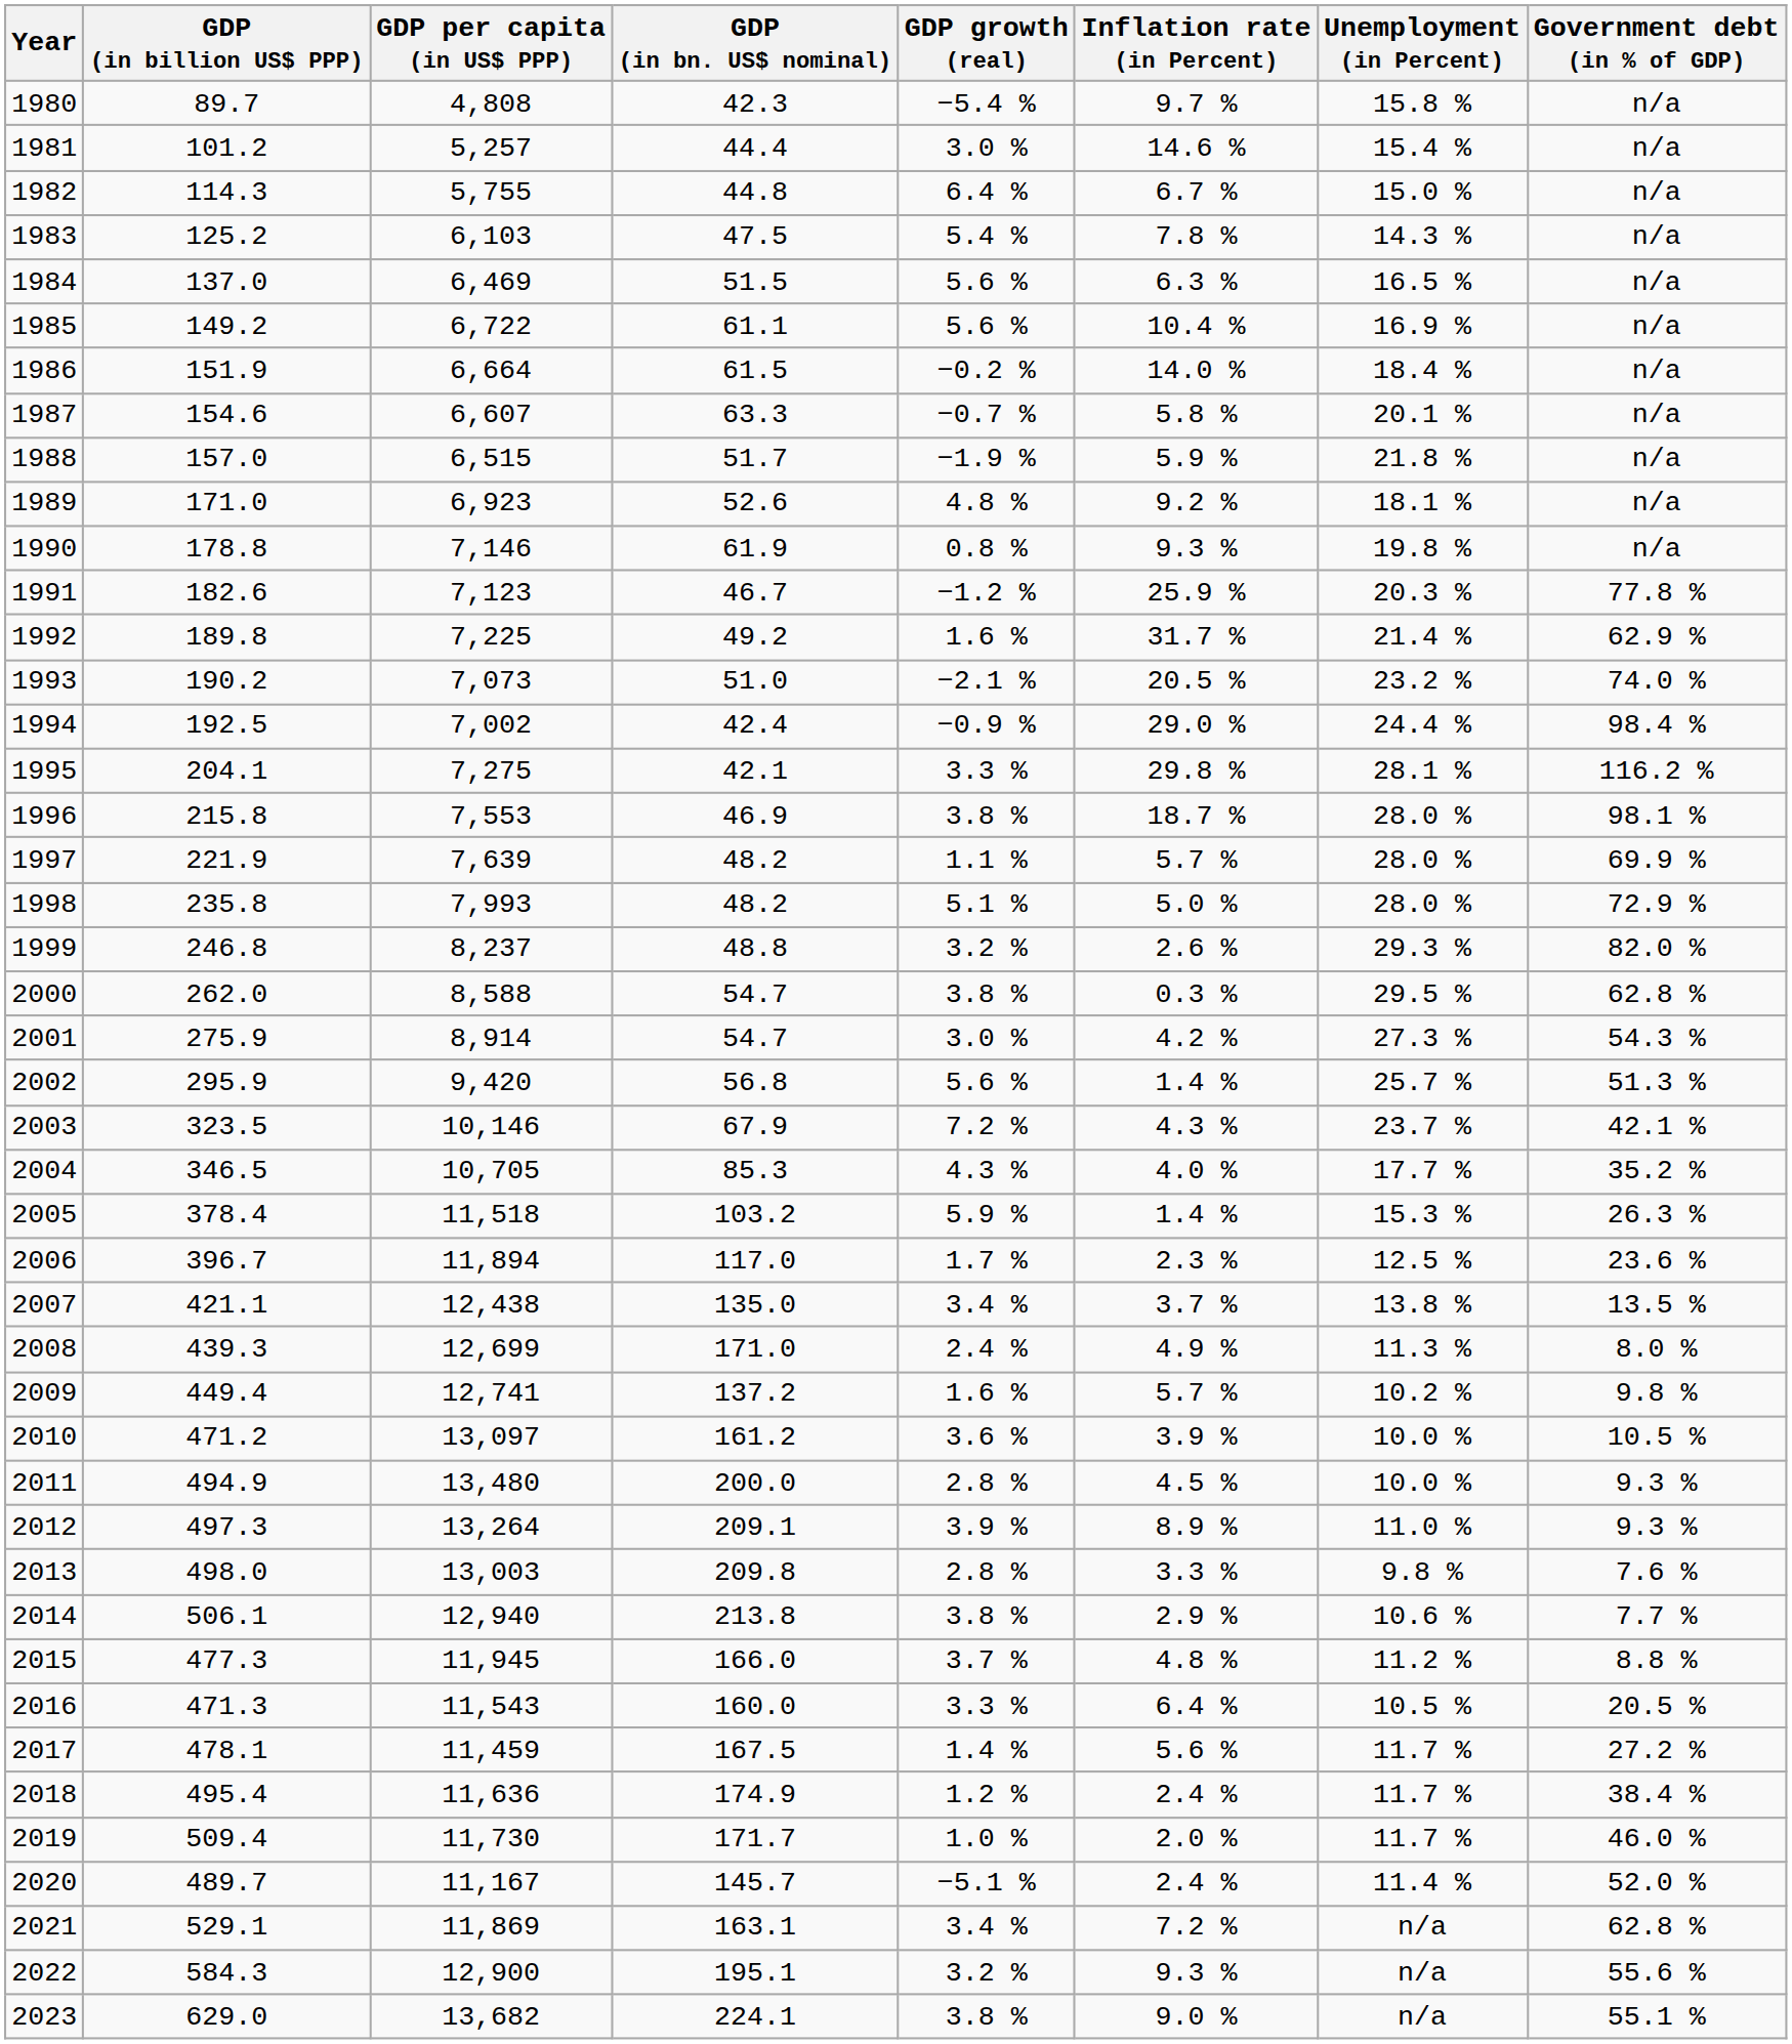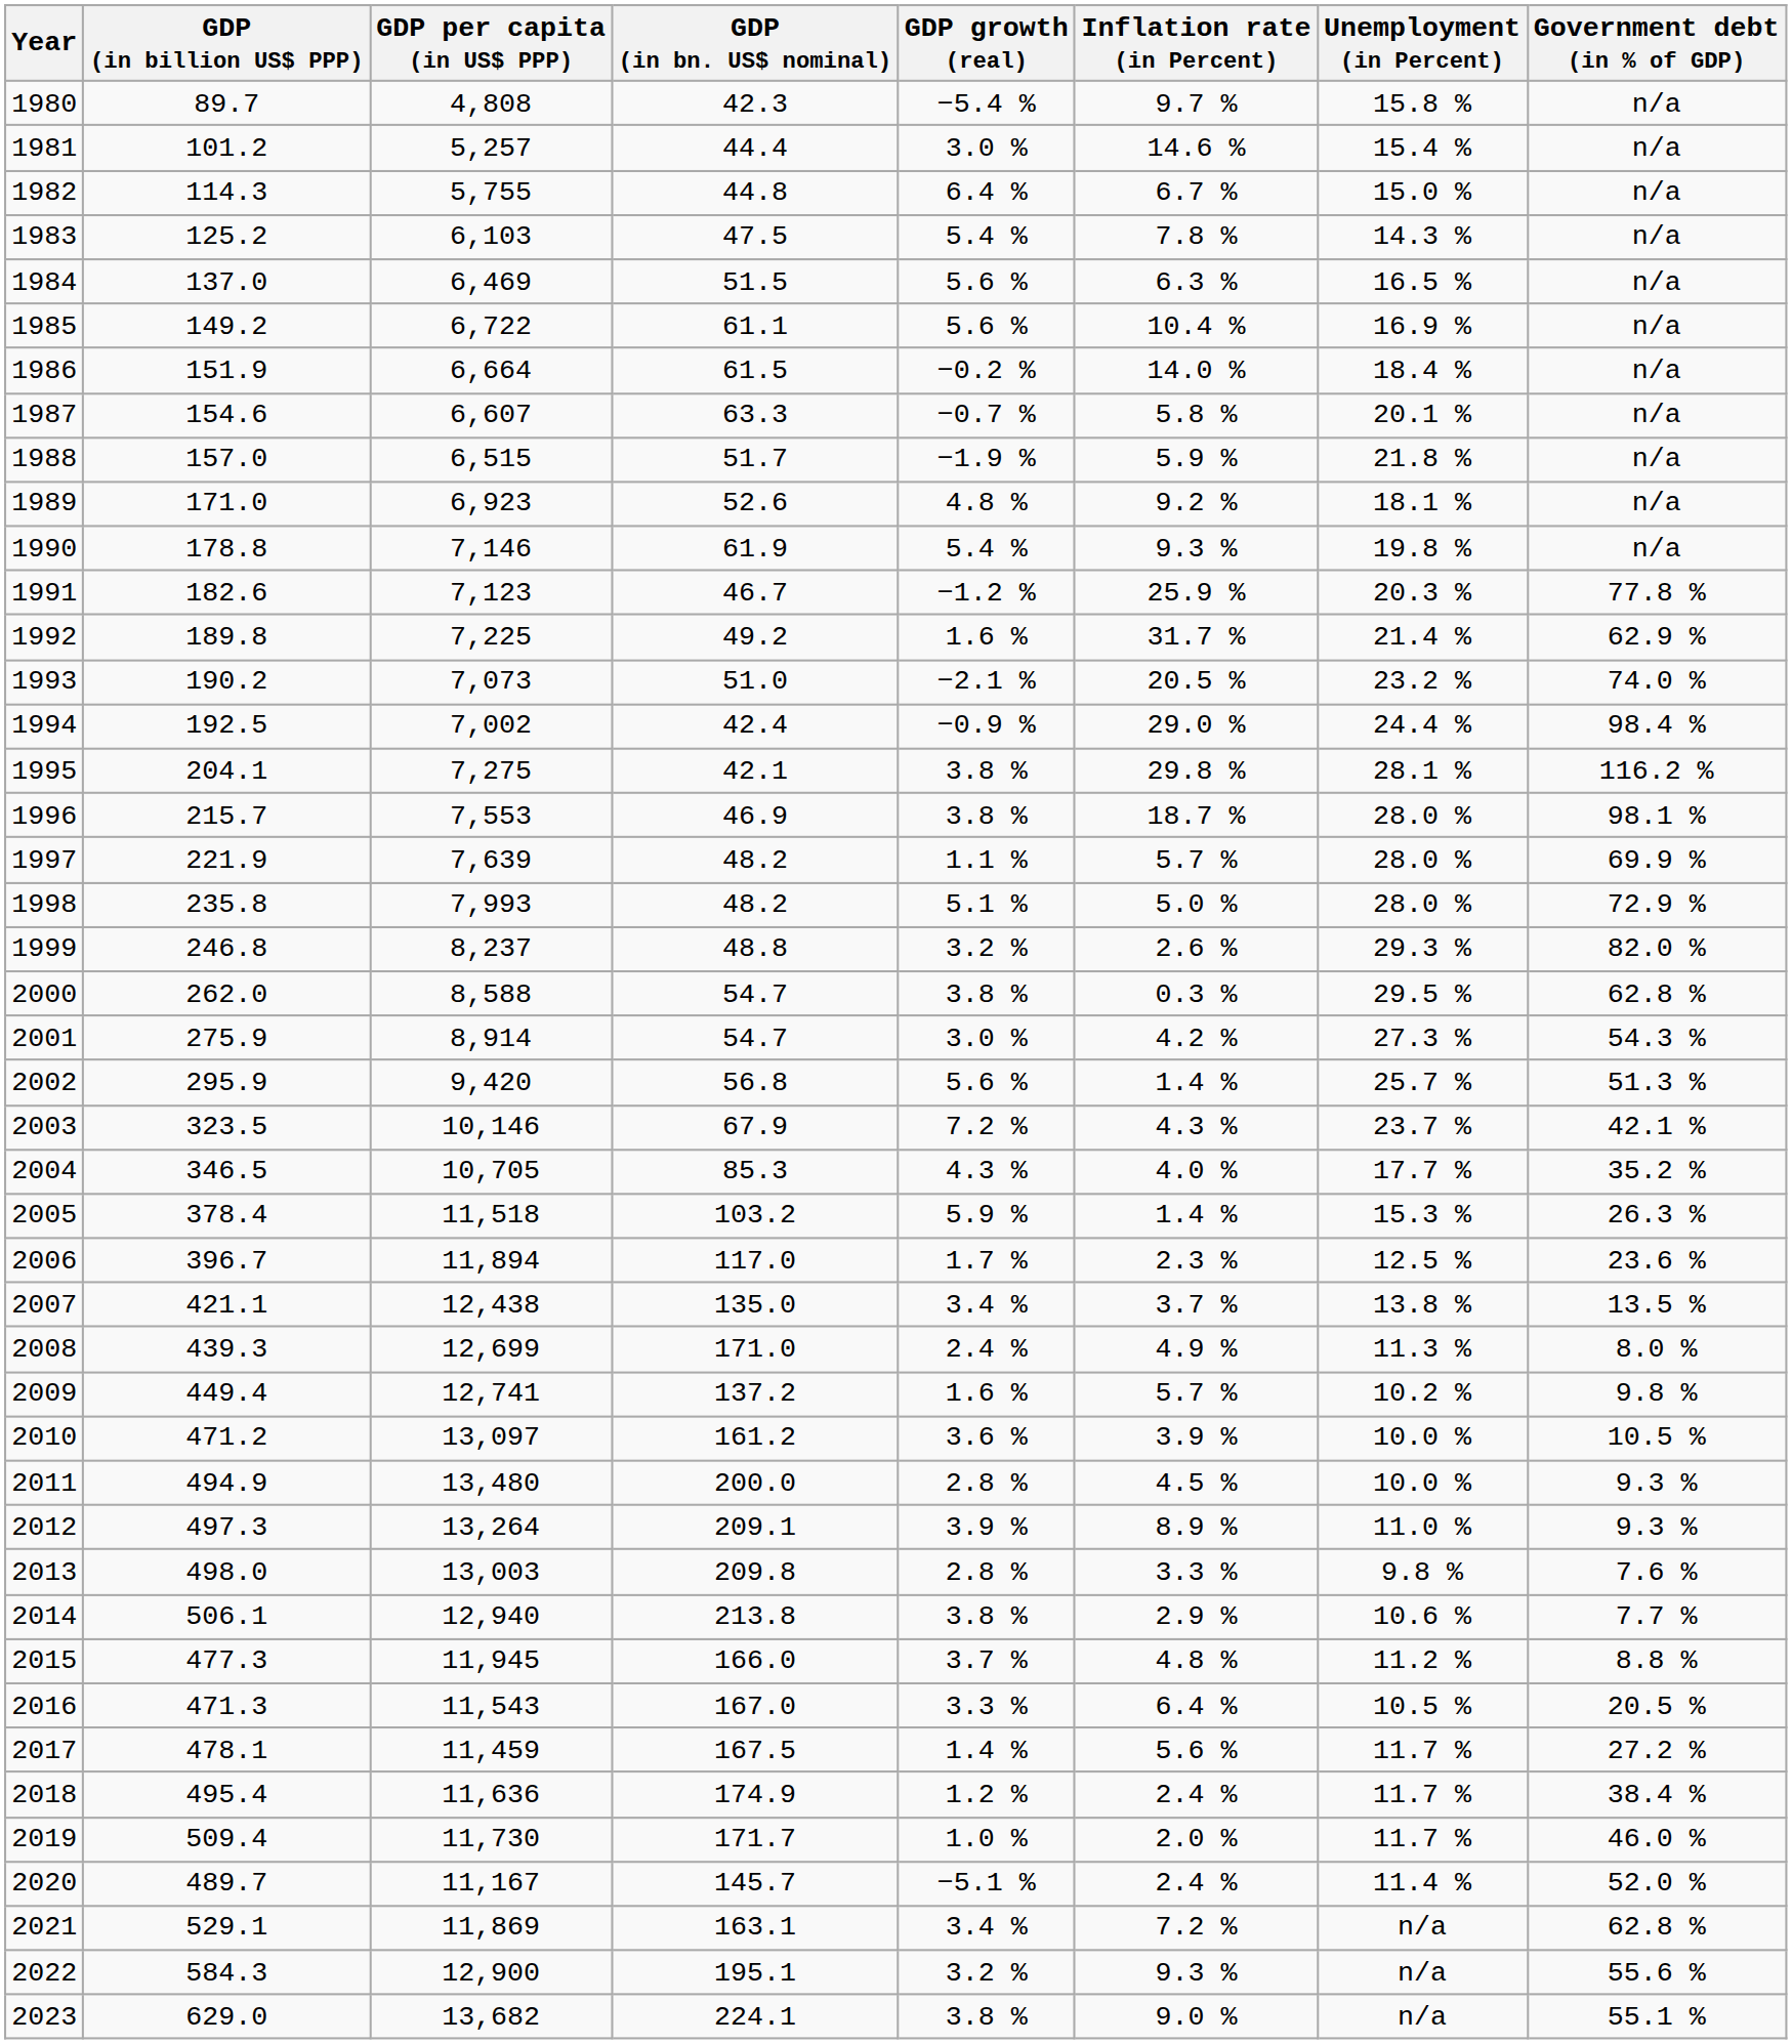1990 | GDP growth (real): 0.8 % -> 5.4 %
1995 | GDP growth (real): 3.3 % -> 3.8 %
1996 | GDP (in billion US$ PPP): 215.8 -> 215.7
2016 | GDP (in bn. US$ nominal): 160.0 -> 167.0
